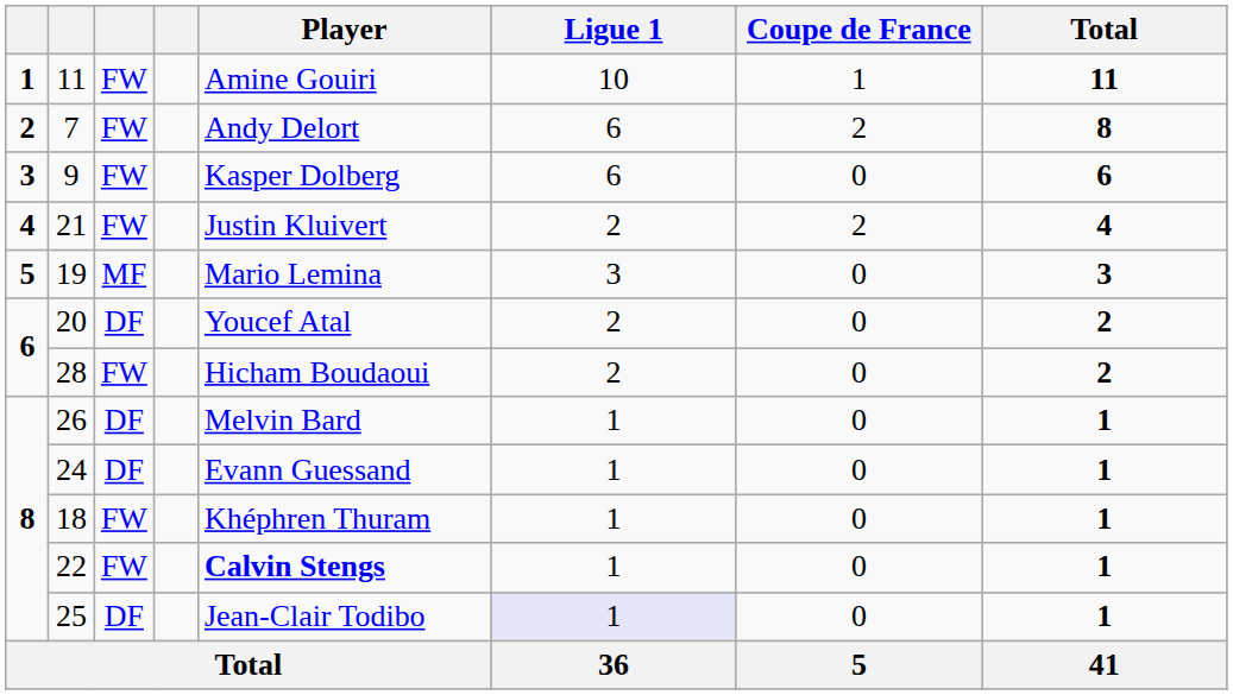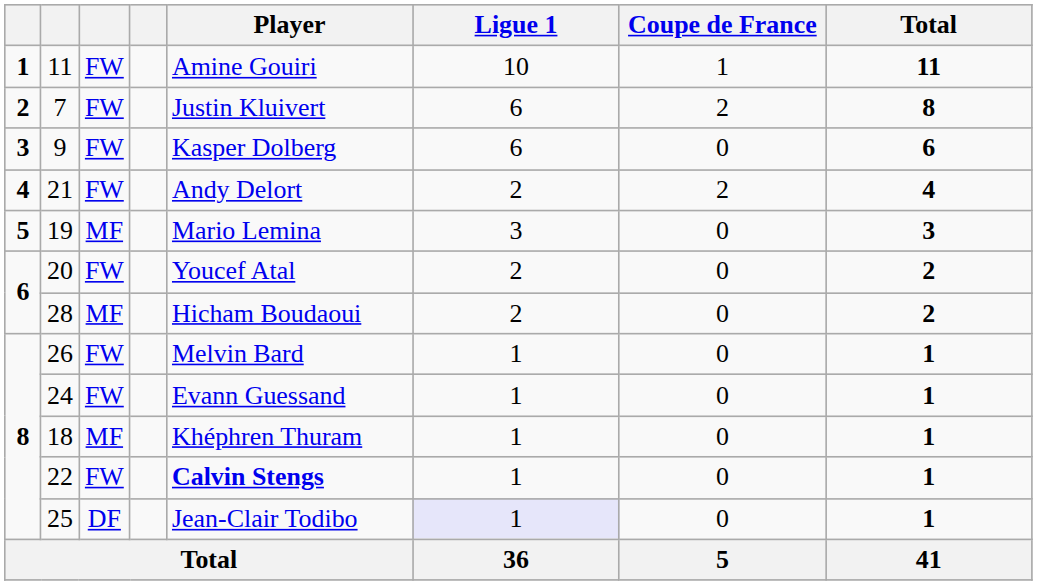7 | Player: Andy Delort -> Justin Kluivert
21 | Player: Justin Kluivert -> Andy Delort
20 | column 3: DF -> FW
28 | column 3: FW -> MF
26 | column 3: DF -> FW
24 | column 3: DF -> FW
18 | column 3: FW -> MF
